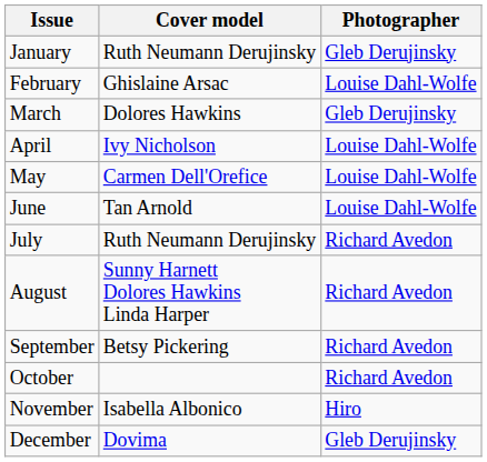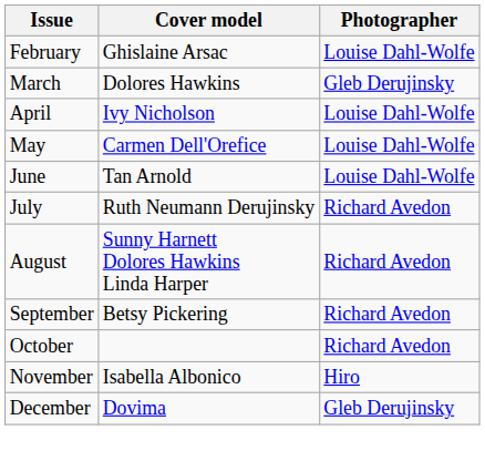- row: January | Ruth Neumann Derujinsky | Gleb Derujinsky
